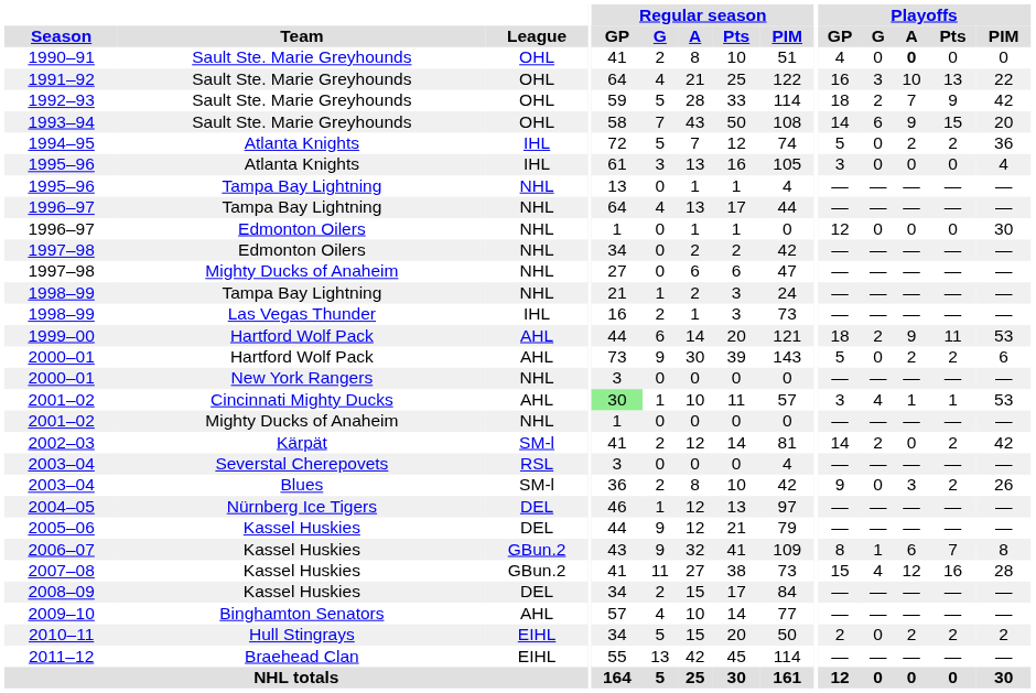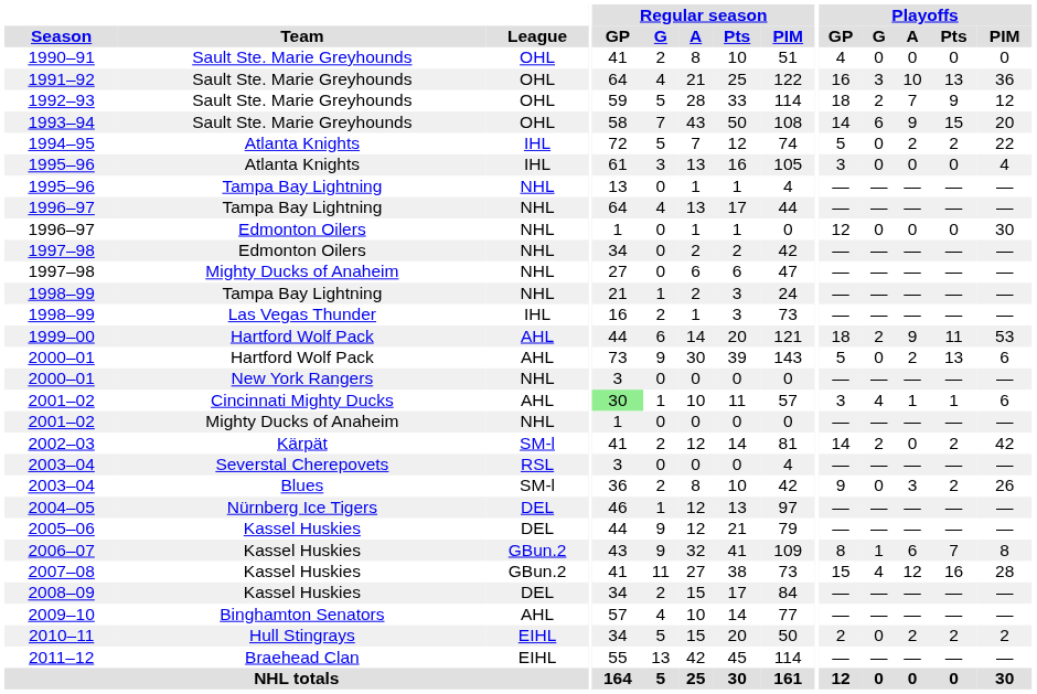1990–91 | Playoffs / A: bold -> normal
1991–92 | Playoffs / PIM: 22 -> 36
1992–93 | Playoffs / PIM: 42 -> 12
1994–95 | Playoffs / PIM: 36 -> 22
2000–01 / Hartford Wolf Pack | Playoffs / Pts: 2 -> 13
2001–02 / Cincinnati Mighty Ducks | Playoffs / PIM: 53 -> 6
